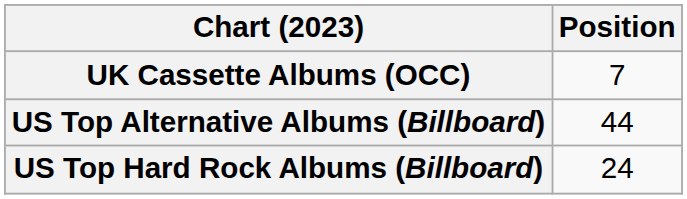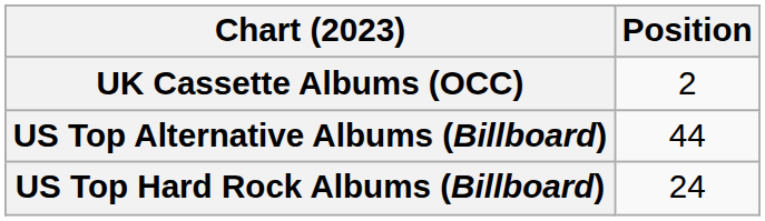UK Cassette Albums (OCC) | Position: 7 -> 2
